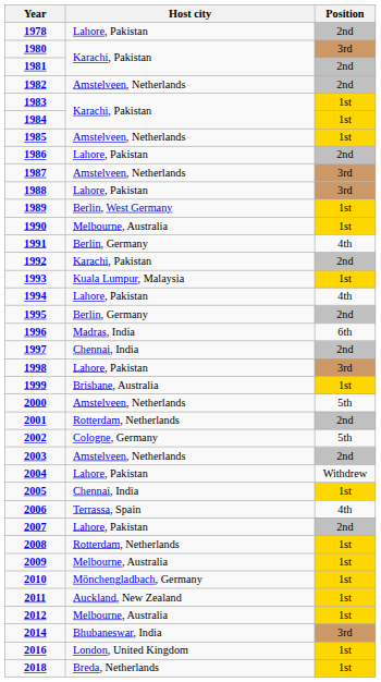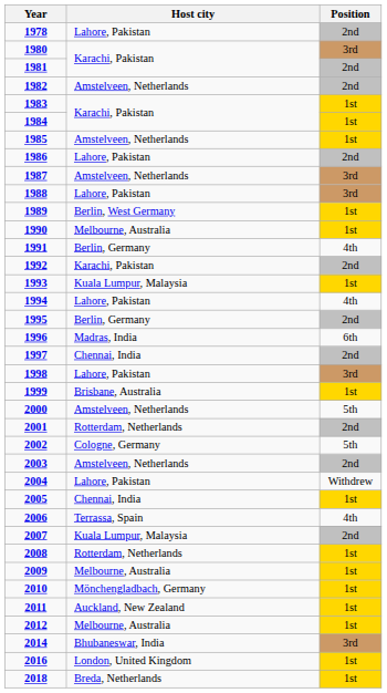2007 | Host city: Lahore, Pakistan -> Kuala Lumpur, Malaysia
